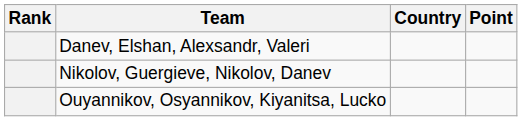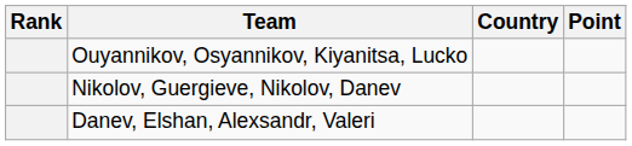rows swapped: Ouyannikov, Osyannikov, Kiyanitsa, Lucko <-> Danev, Elshan, Alexsandr, Valeri
